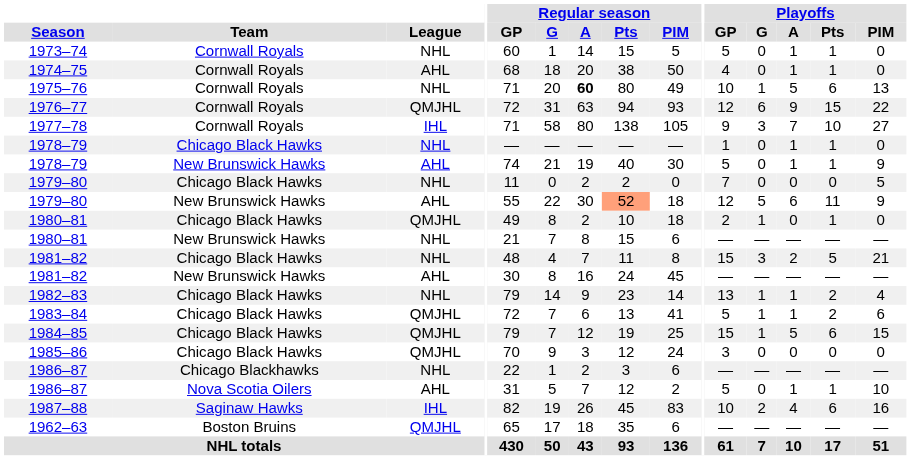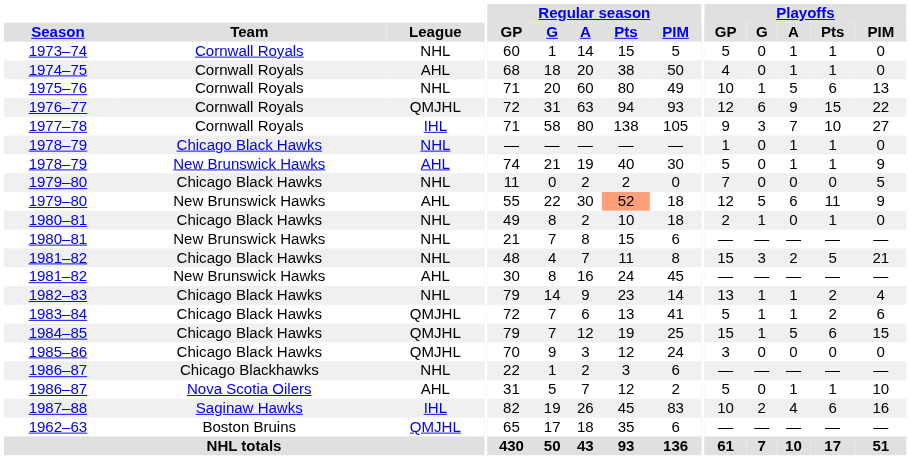1975–76 | Regular season / A: bold -> normal
1980–81 / Chicago Black Hawks | League: QMJHL -> NHL
